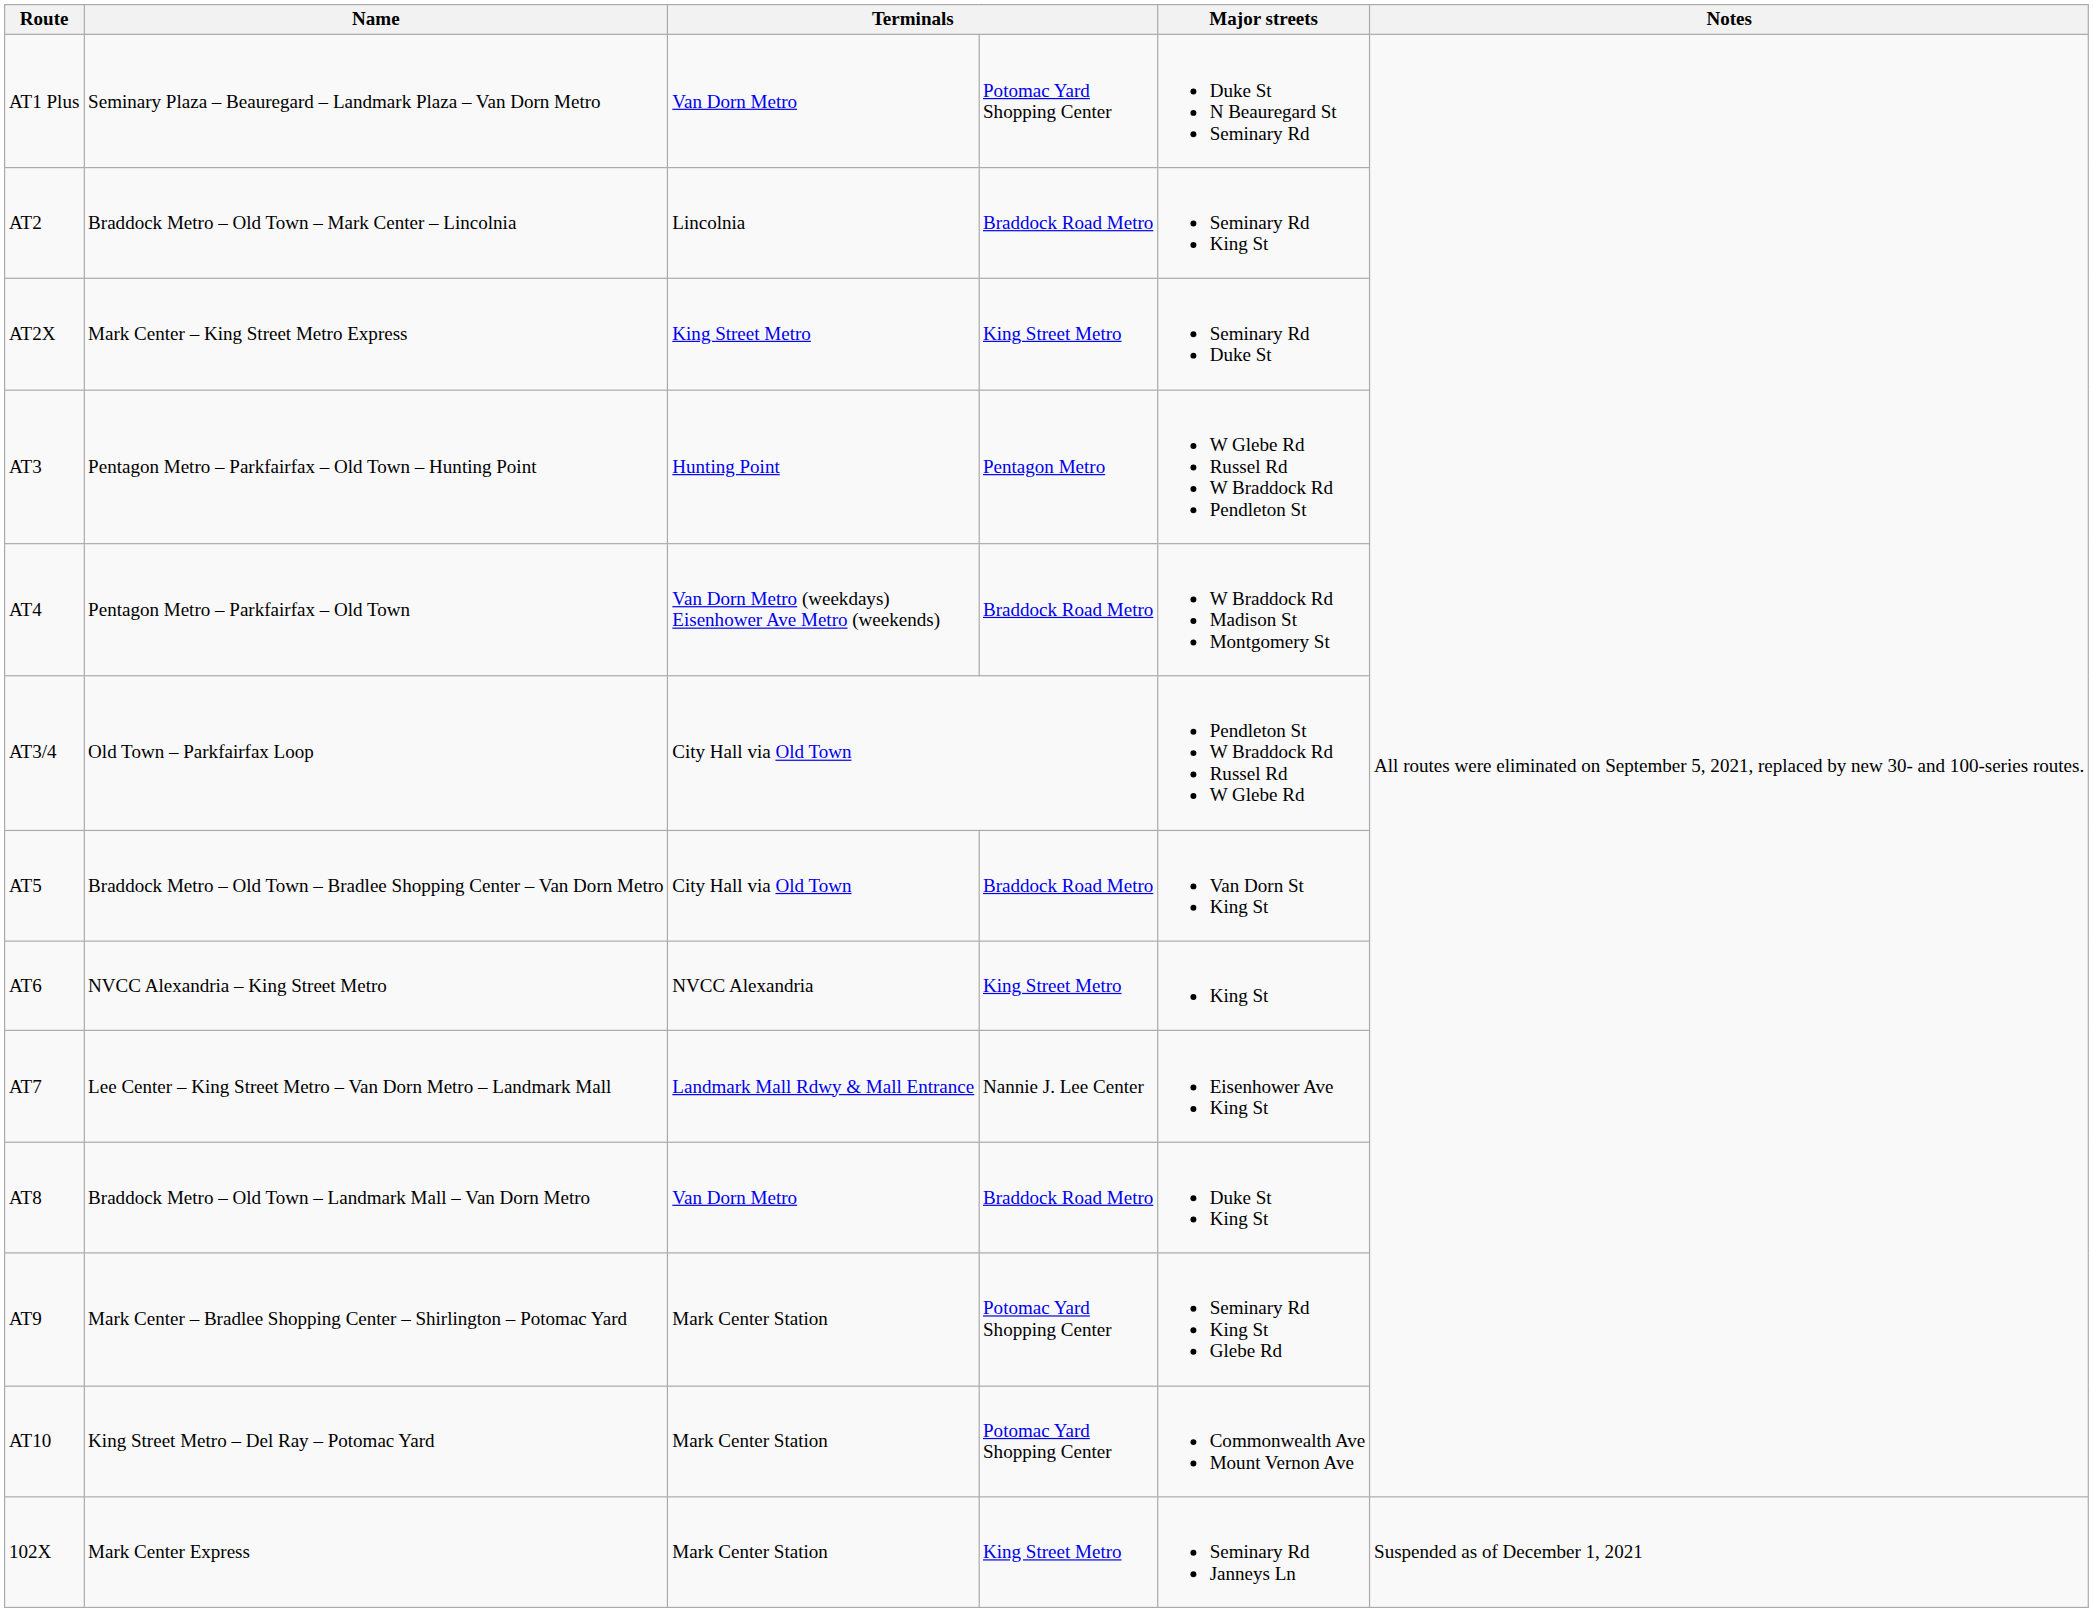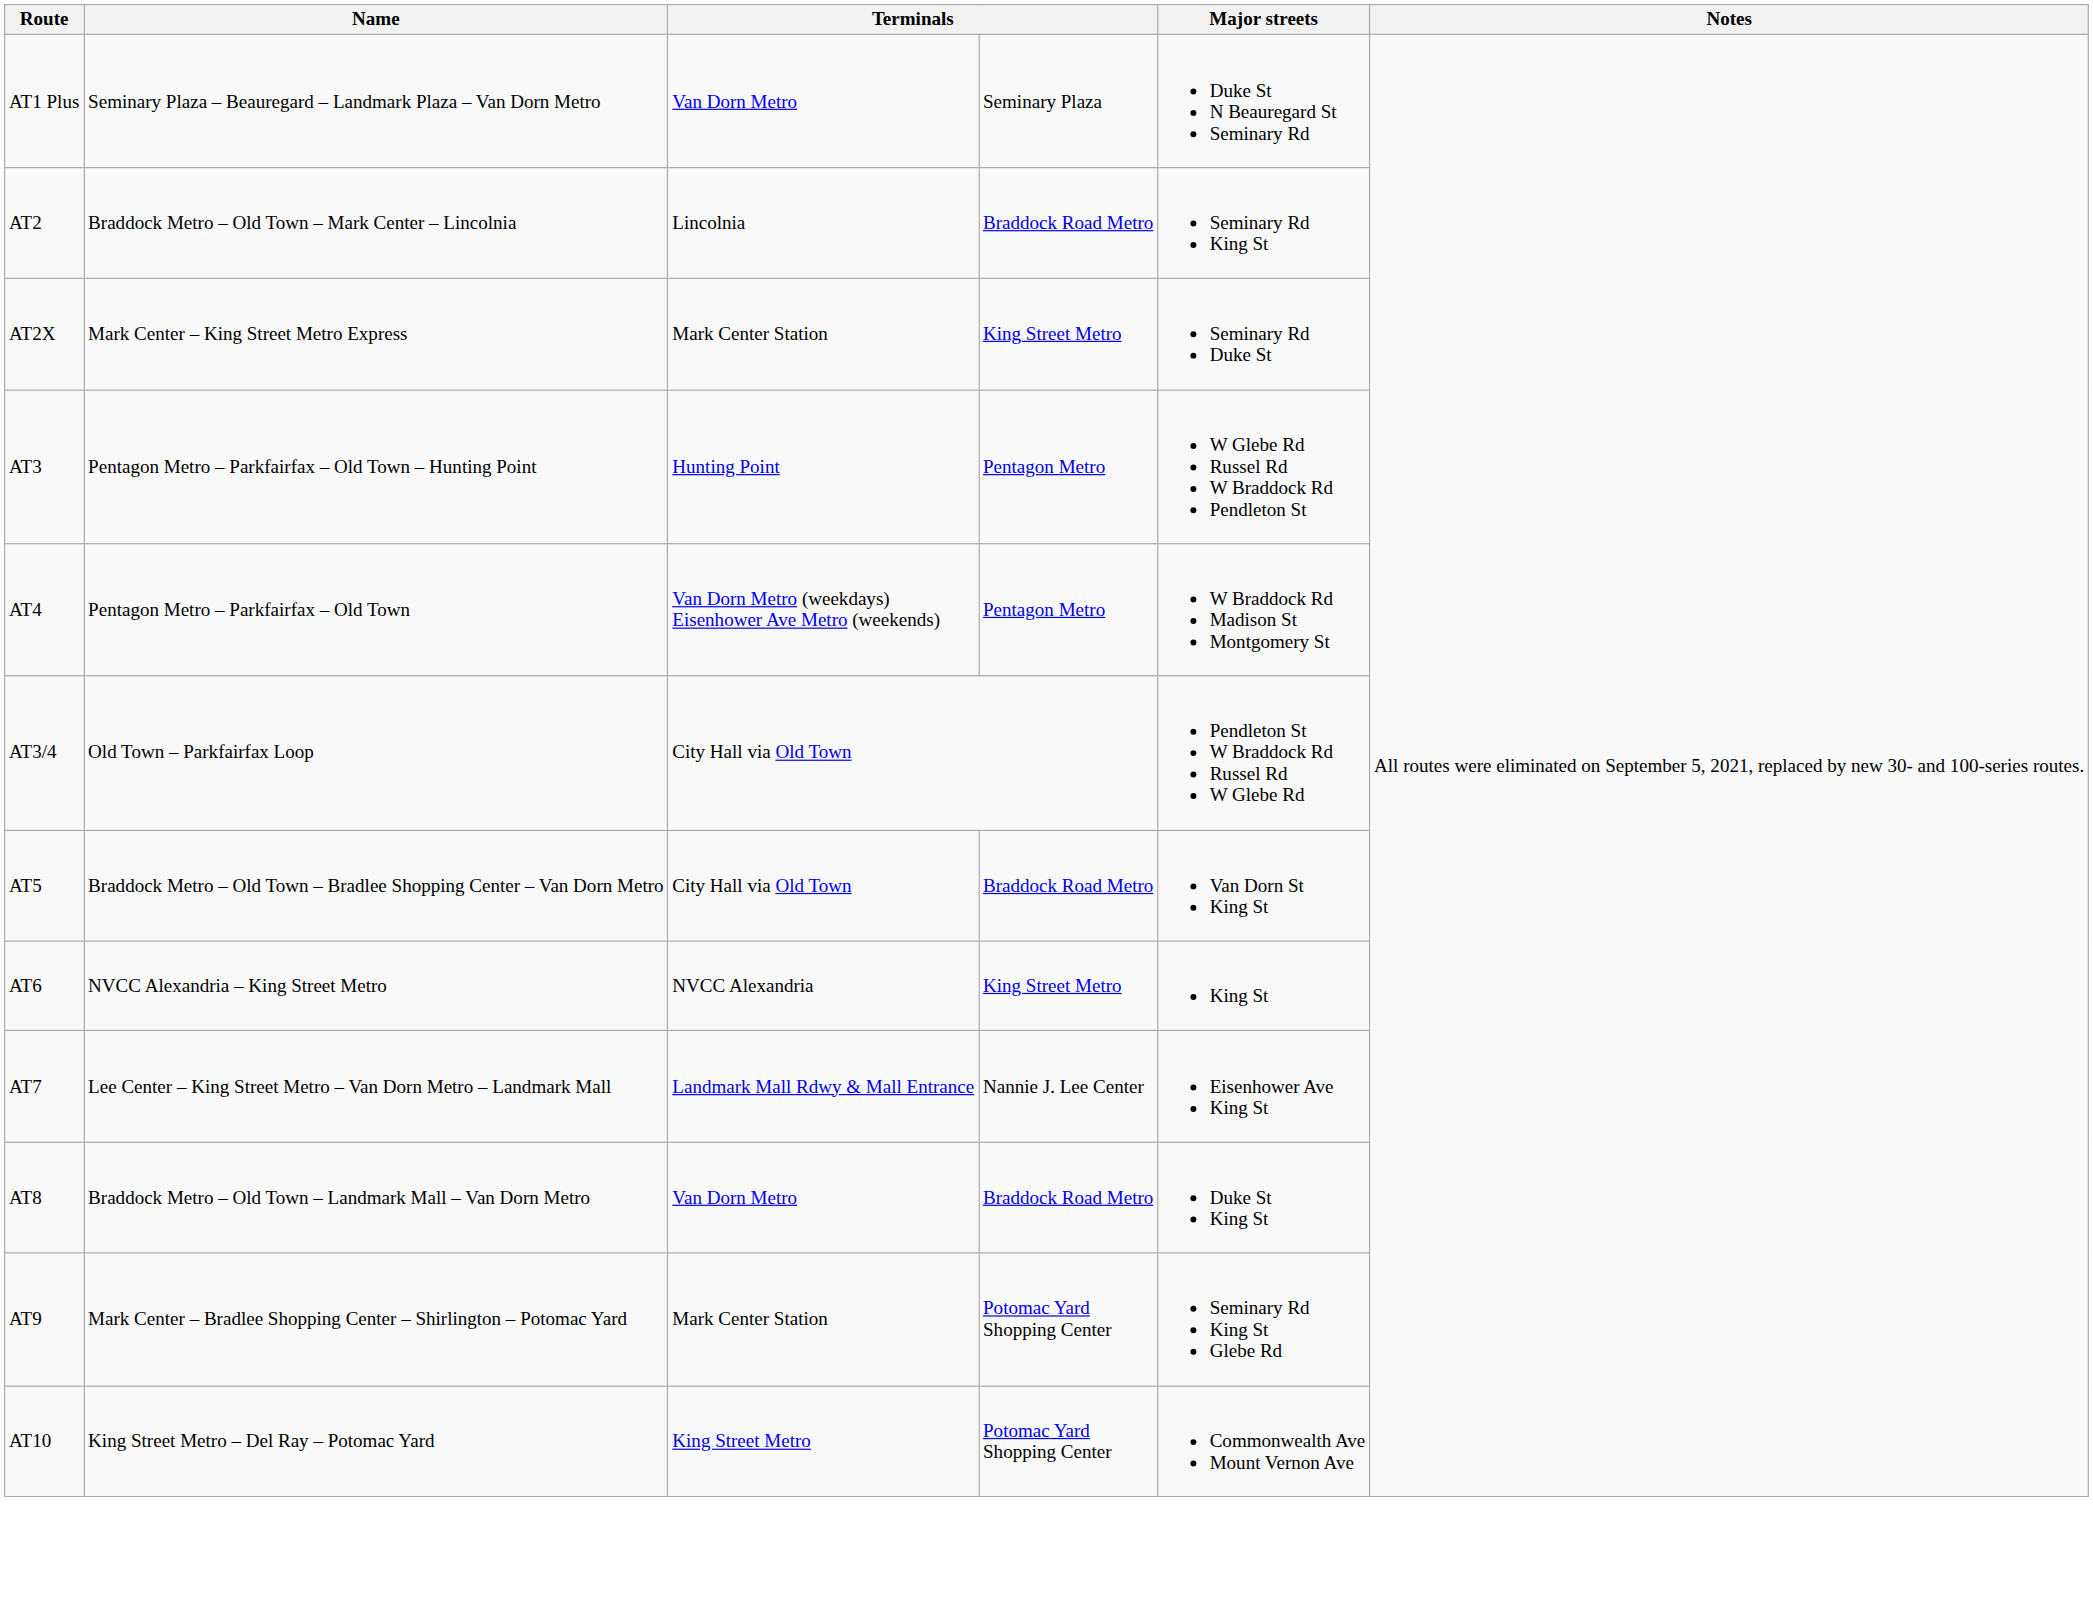AT1 Plus | column 4: Potomac Yard Shopping Center -> Seminary Plaza
AT2X | column 3: King Street Metro -> Mark Center Station
AT4 | column 4: Braddock Road Metro -> Pentagon Metro
AT10 | column 3: Mark Center Station -> King Street Metro
- row: 102X | Mark Center Express | Mark Center Station | King Street Metro | Seminary Rd Janneys Ln | Suspended as of December 1, 2021
